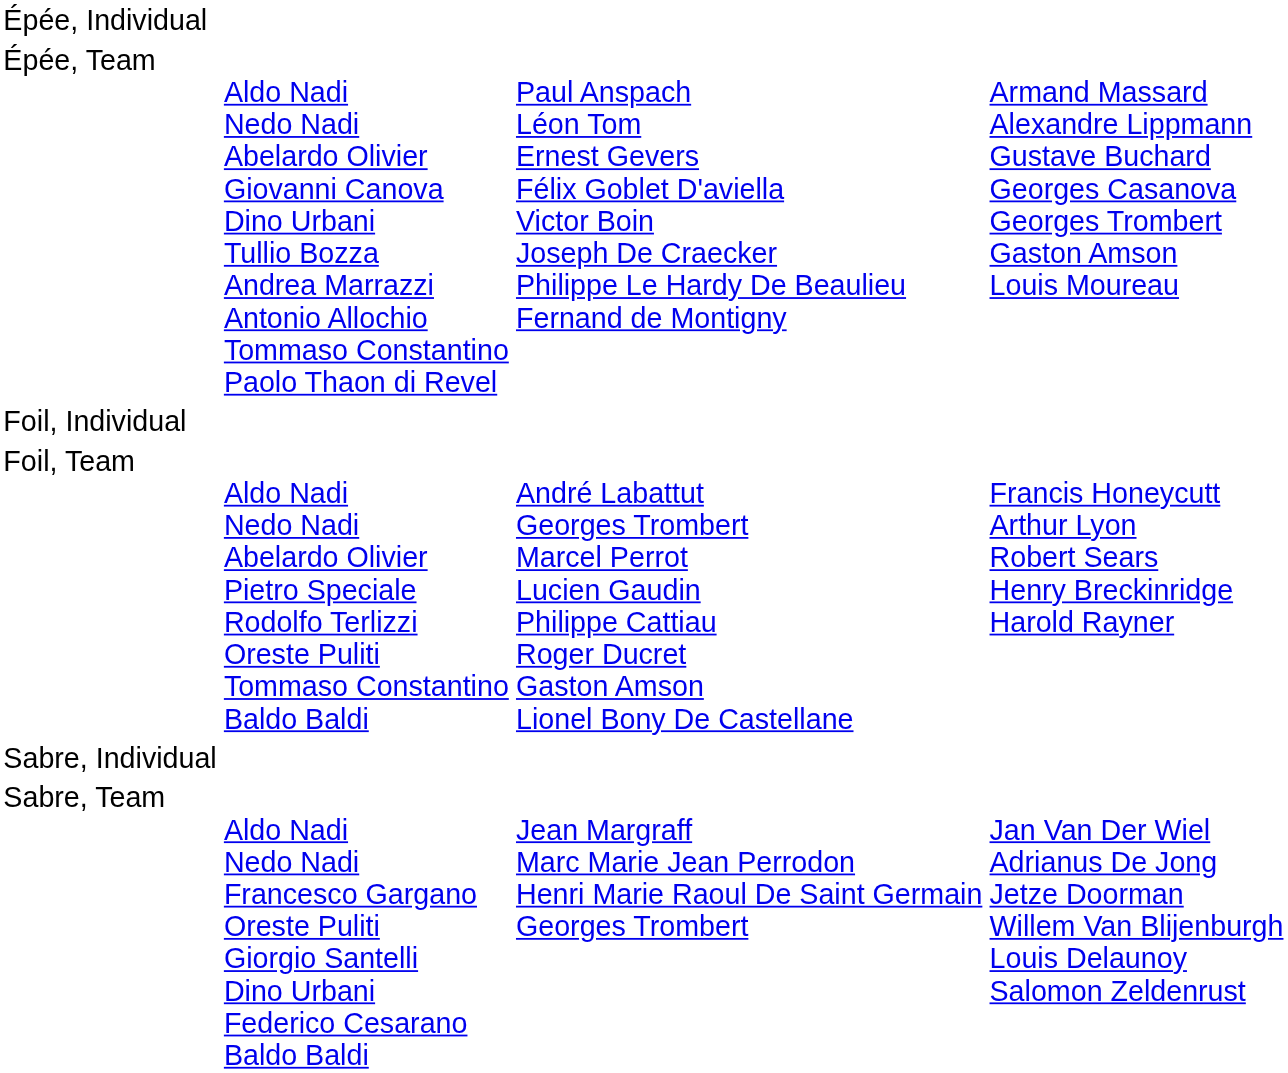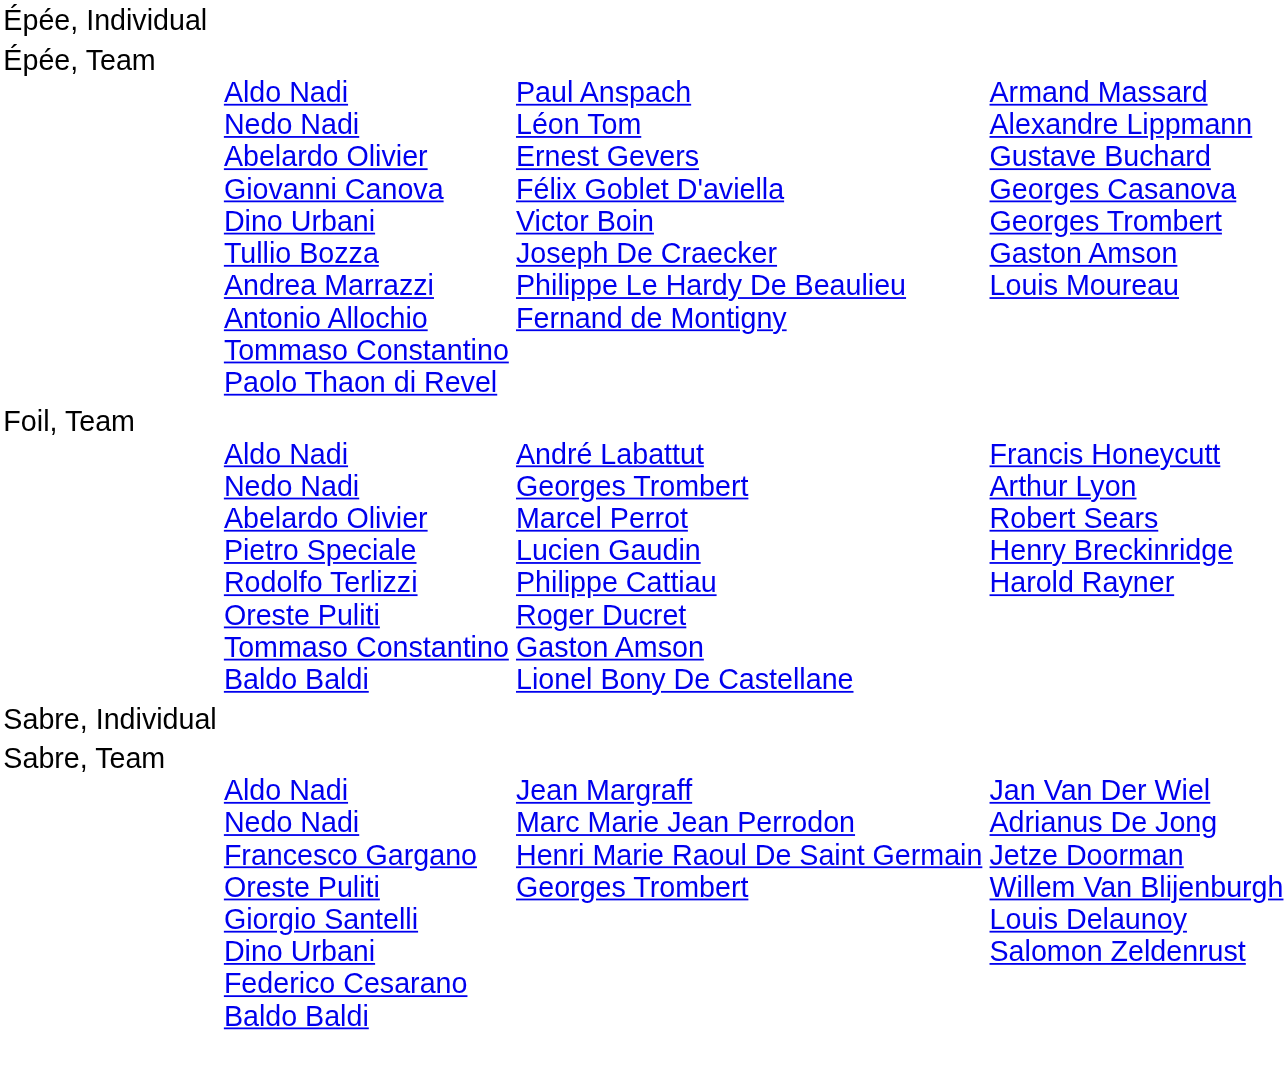- row: Foil, Individual
